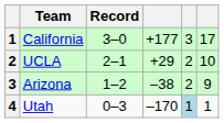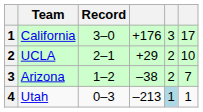California | column 4: +177 -> +176
Arizona | column 6: 9 -> 7
Utah | column 4: –170 -> –213
